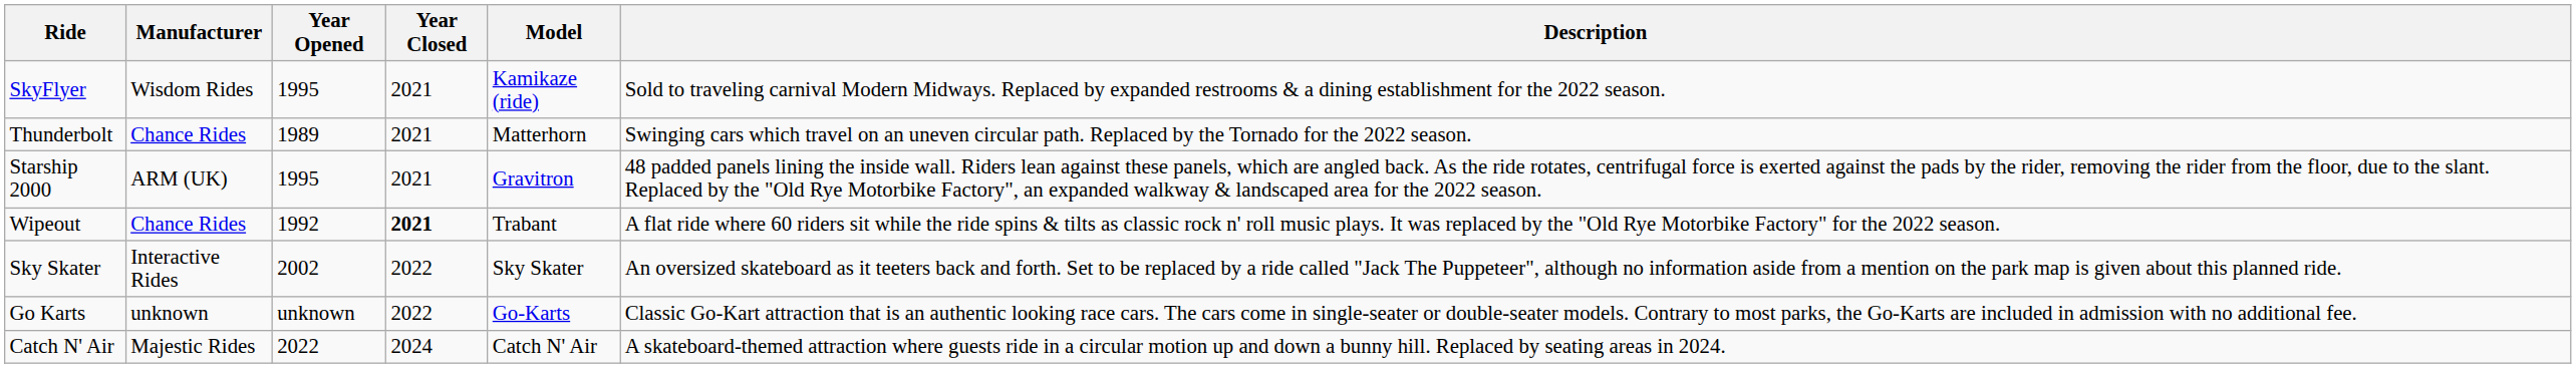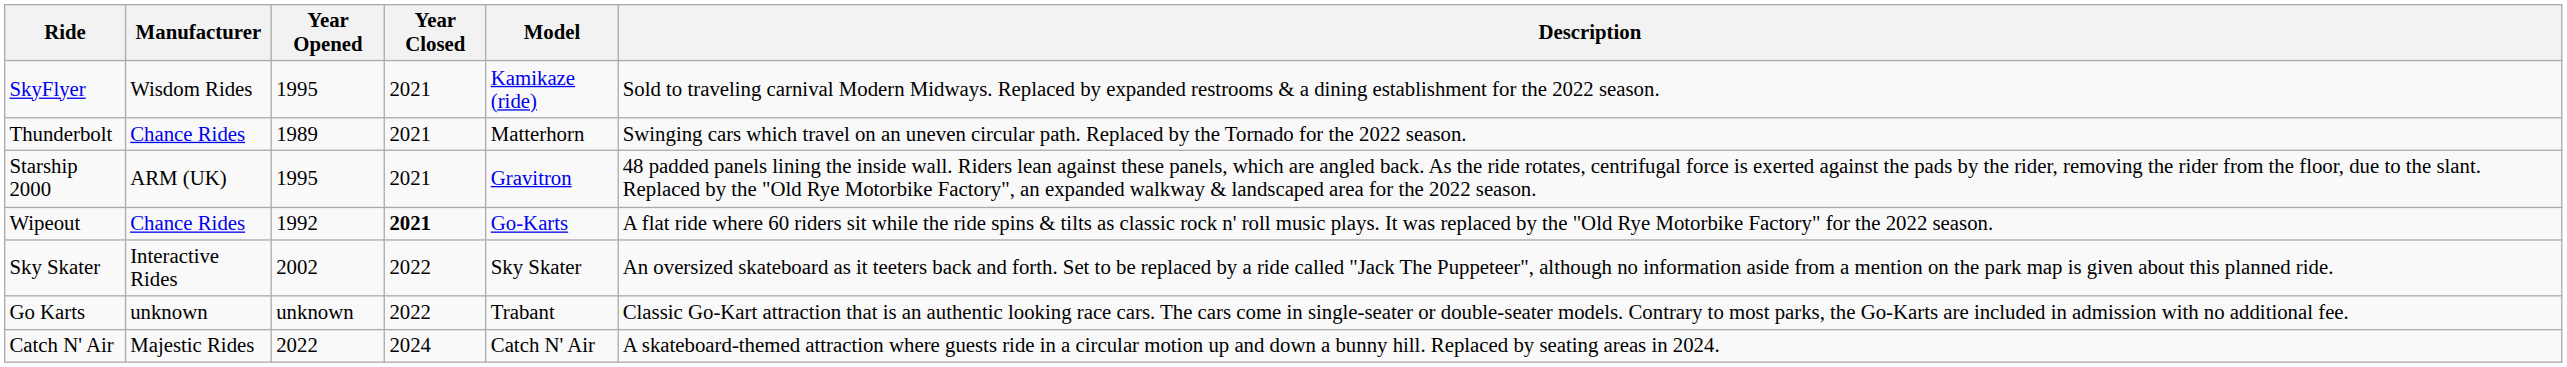Wipeout | Model: Trabant -> Go-Karts
Go Karts | Model: Go-Karts -> Trabant
